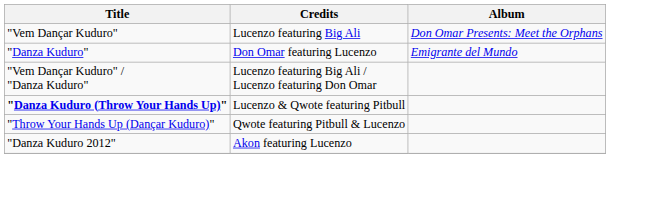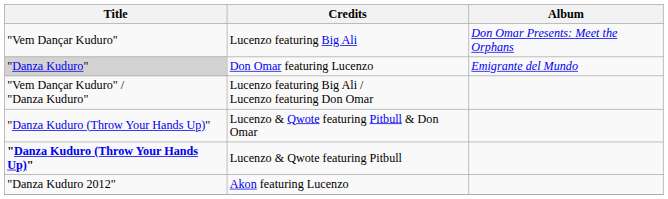Don Omar featuring Lucenzo | Title: no background -> lightgrey background
+ row: "Danza Kuduro (Throw Your Hands Up)" | Lucenzo & Qwote featuring Pitbull & Don Omar
- row: "Throw Your Hands Up (Dançar Kuduro)" | Qwote featuring Pitbull & Lucenzo
